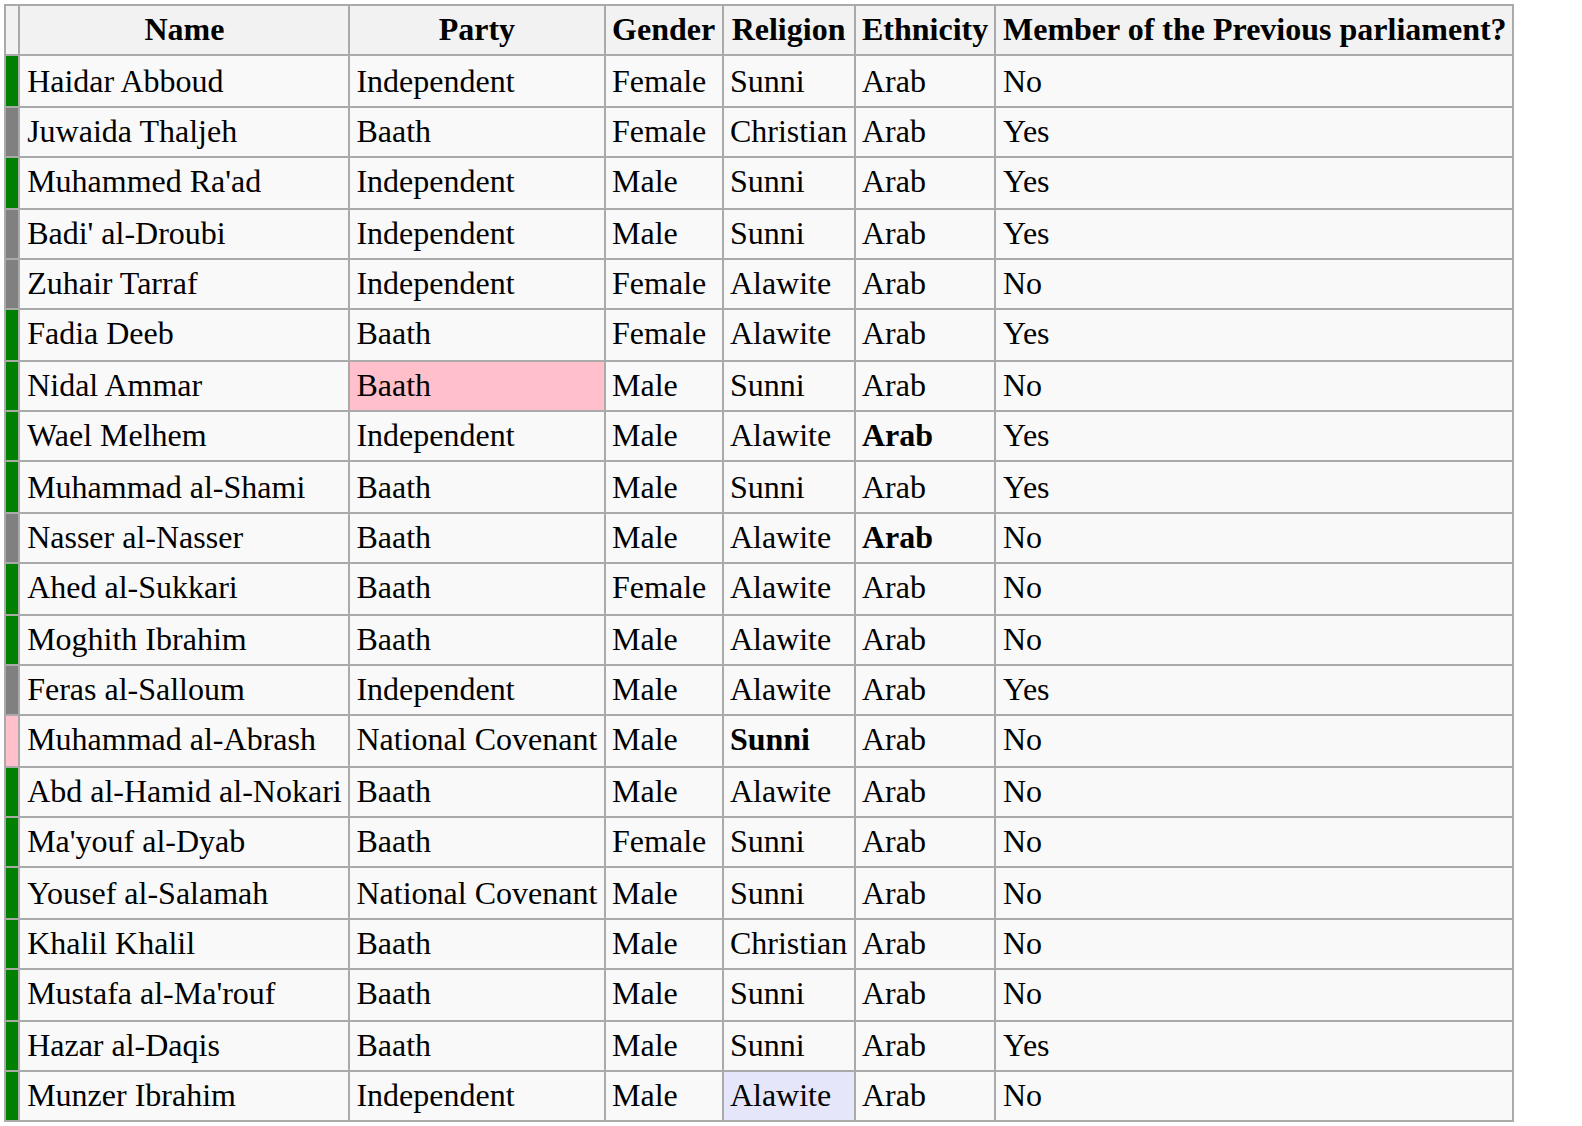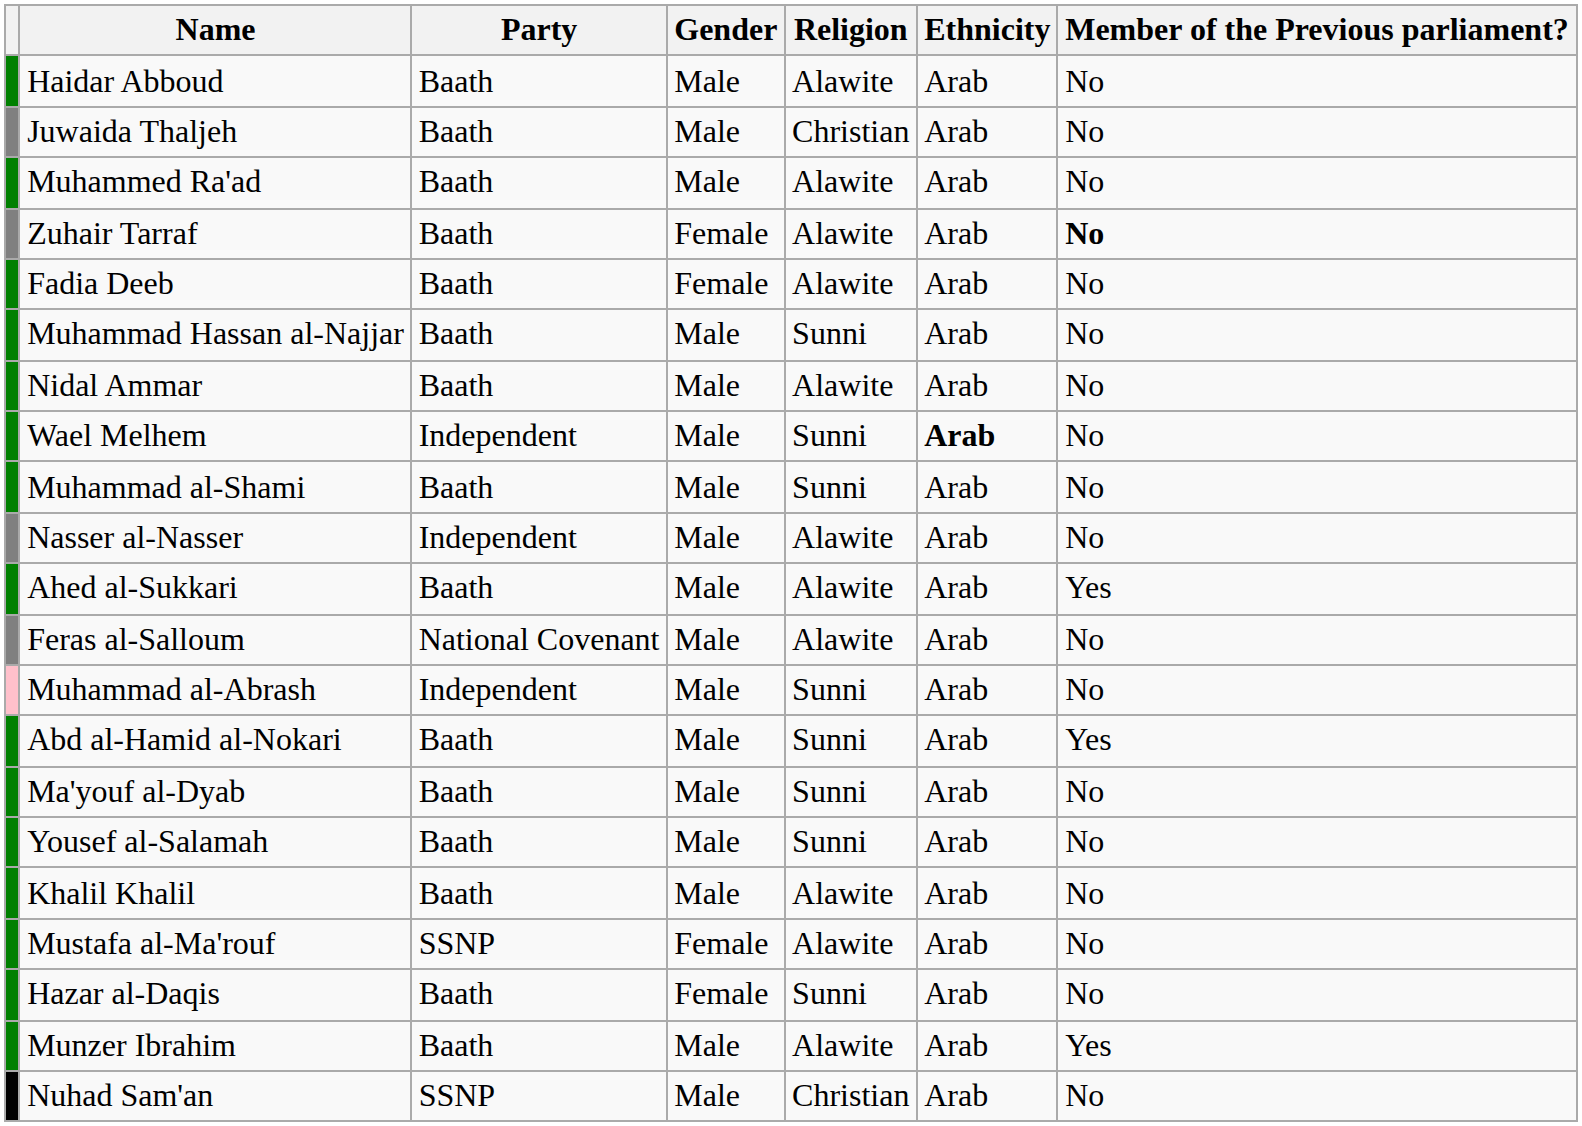Haidar Abboud | Party: Independent -> Baath
Haidar Abboud | Gender: Female -> Male
Haidar Abboud | Religion: Sunni -> Alawite
Juwaida Thaljeh | Gender: Female -> Male
Juwaida Thaljeh | Member of the Previous parliament?: Yes -> No
Muhammed Ra'ad | Party: Independent -> Baath
Muhammed Ra'ad | Religion: Sunni -> Alawite
Muhammed Ra'ad | Member of the Previous parliament?: Yes -> No
- row: Badi' al-Droubi | Independent | Male | Sunni | Arab | Yes
Zuhair Tarraf | Party: Independent -> Baath
Zuhair Tarraf | Member of the Previous parliament?: normal -> bold
Fadia Deeb | Member of the Previous parliament?: Yes -> No
+ row: Muhammad Hassan al-Najjar | Baath | Male | Sunni | Arab | No
Nidal Ammar | Party: pink background -> no background
Nidal Ammar | Religion: Sunni -> Alawite
Wael Melhem | Religion: Alawite -> Sunni
Wael Melhem | Member of the Previous parliament?: Yes -> No
Muhammad al-Shami | Member of the Previous parliament?: Yes -> No
Nasser al-Nasser | Party: Baath -> Independent
Nasser al-Nasser | Ethnicity: bold -> normal
Ahed al-Sukkari | Gender: Female -> Male
Ahed al-Sukkari | Member of the Previous parliament?: No -> Yes
- row: Moghith Ibrahim | Baath | Male | Alawite | Arab | No
Feras al-Salloum | Party: Independent -> National Covenant
Feras al-Salloum | Member of the Previous parliament?: Yes -> No
Muhammad al-Abrash | Party: National Covenant -> Independent
Muhammad al-Abrash | Religion: bold -> normal
Abd al-Hamid al-Nokari | Religion: Alawite -> Sunni
Abd al-Hamid al-Nokari | Member of the Previous parliament?: No -> Yes
Ma'youf al-Dyab | Gender: Female -> Male
Yousef al-Salamah | Party: National Covenant -> Baath
Khalil Khalil | Religion: Christian -> Alawite
Mustafa al-Ma'rouf | Party: Baath -> SSNP
Mustafa al-Ma'rouf | Gender: Male -> Female
Mustafa al-Ma'rouf | Religion: Sunni -> Alawite
Hazar al-Daqis | Gender: Male -> Female
Hazar al-Daqis | Member of the Previous parliament?: Yes -> No
Munzer Ibrahim | Party: Independent -> Baath
Munzer Ibrahim | Religion: lavender background -> no background
Munzer Ibrahim | Member of the Previous parliament?: No -> Yes
+ row: Nuhad Sam'an | SSNP | Male | Christian | Arab | No
